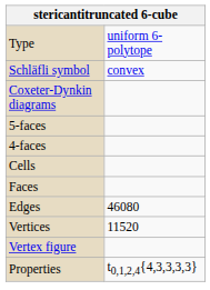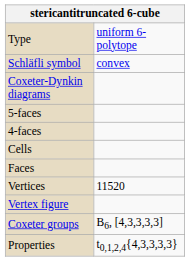- row: Edges | 46080
+ row: Coxeter groups | B6, [4,3,3,3,3]
